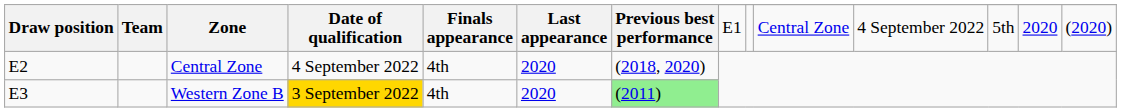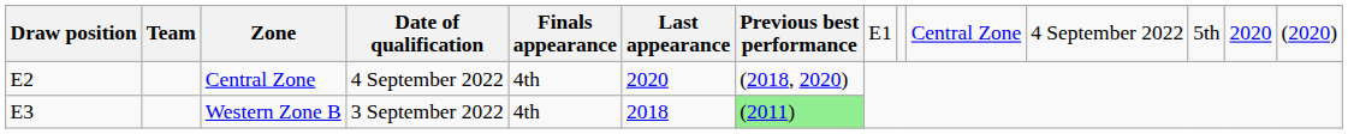Western Zone B | Date of qualification: gold background -> no background
Western Zone B | Last appearance: 2020 -> 2018
